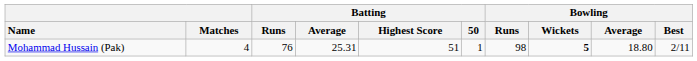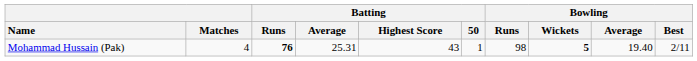Mohammad Hussain (Pak) | Batting / Runs: normal -> bold
Mohammad Hussain (Pak) | Batting / Highest Score: 51 -> 43
Mohammad Hussain (Pak) | Bowling / Average: 18.80 -> 19.40
